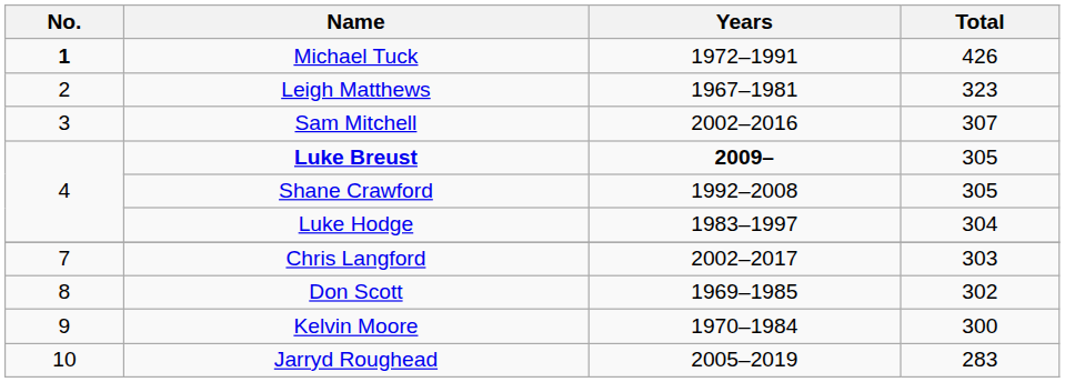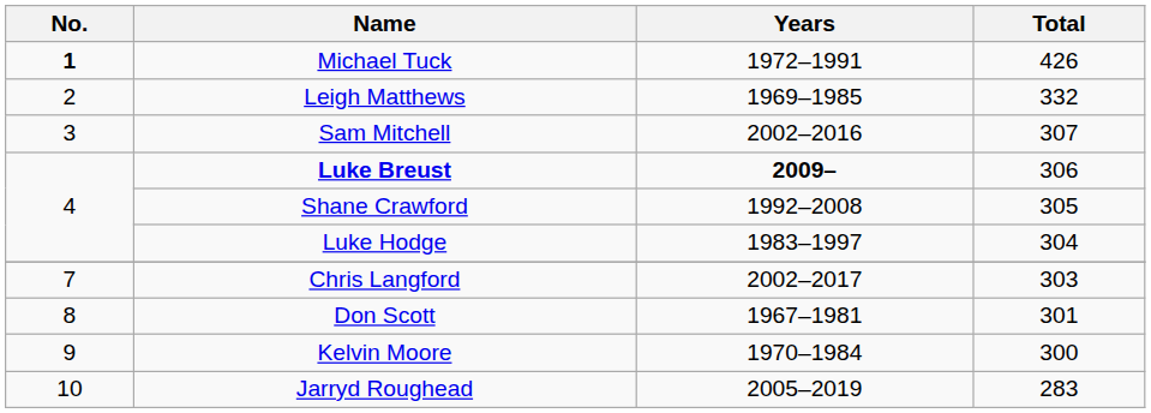Leigh Matthews | Years: 1967–1981 -> 1969–1985
Leigh Matthews | Total: 323 -> 332
Luke Breust | Total: 305 -> 306
Don Scott | Years: 1969–1985 -> 1967–1981
Don Scott | Total: 302 -> 301
